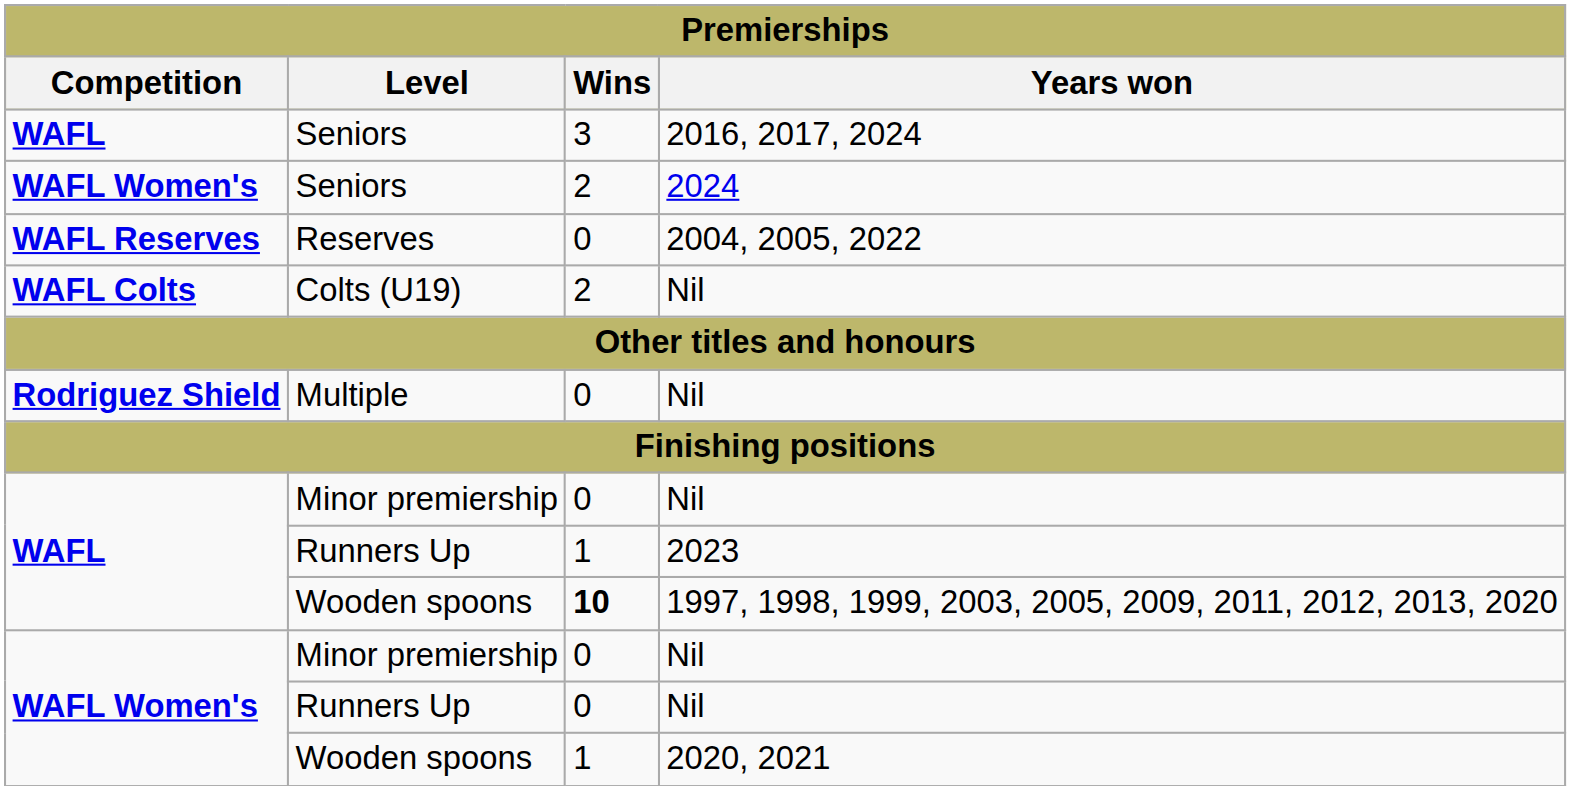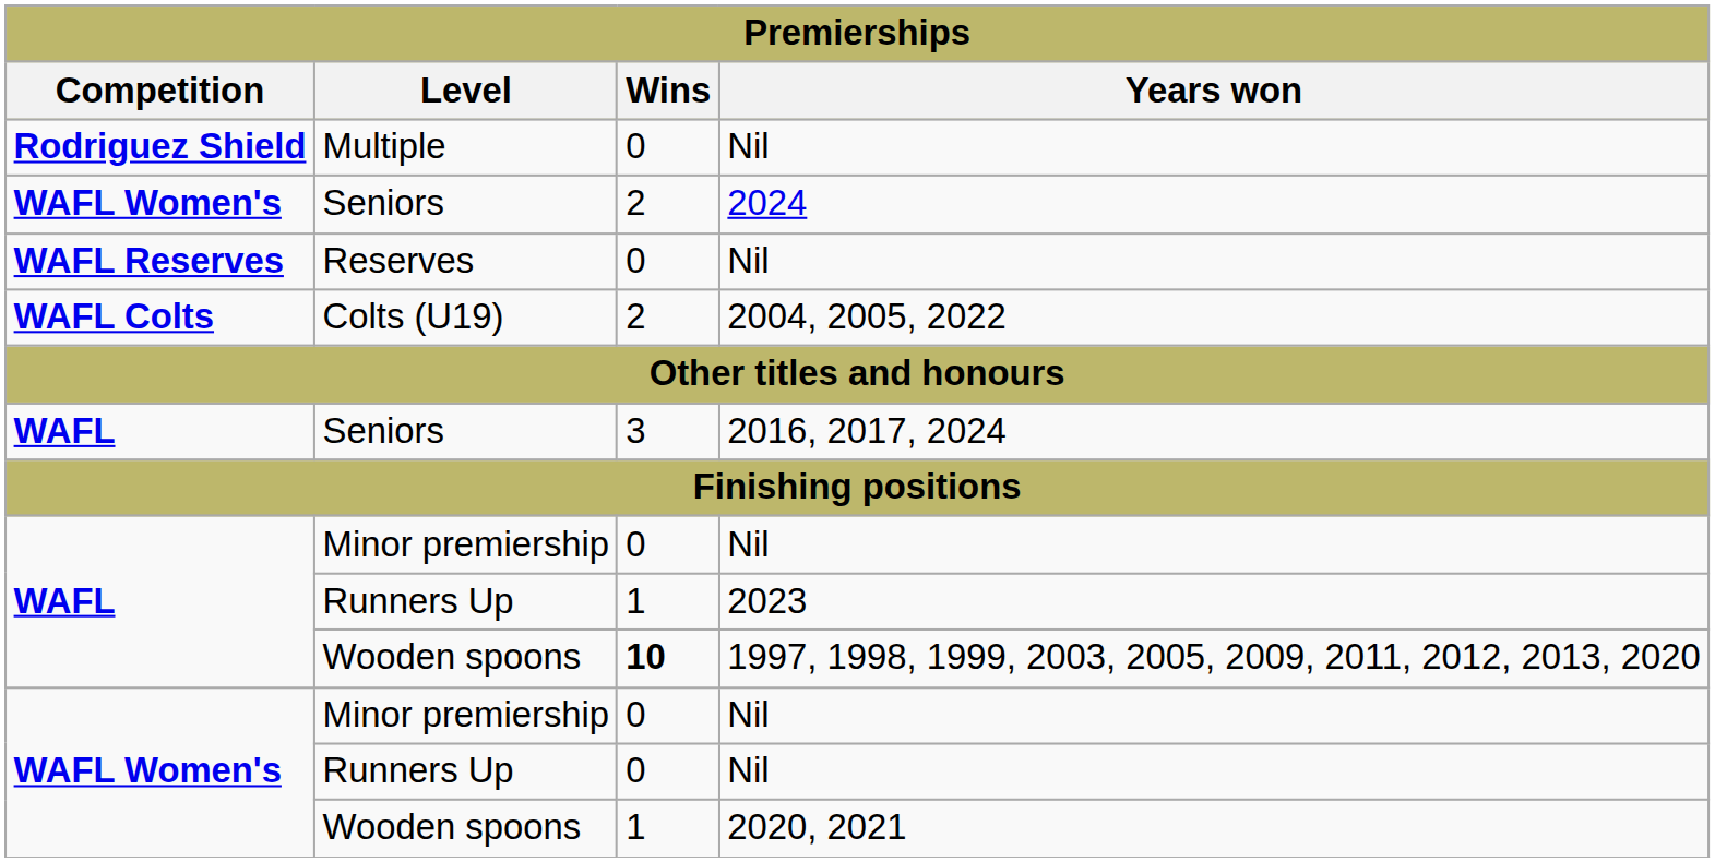rows swapped: WAFL / Seniors <-> Multiple
Reserves | Years won: 2004, 2005, 2022 -> Nil
Colts (U19) | Years won: Nil -> 2004, 2005, 2022
